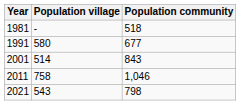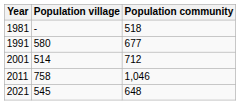2001 | Population community: 843 -> 712
2021 | Population village: 543 -> 545
2021 | Population community: 798 -> 648
